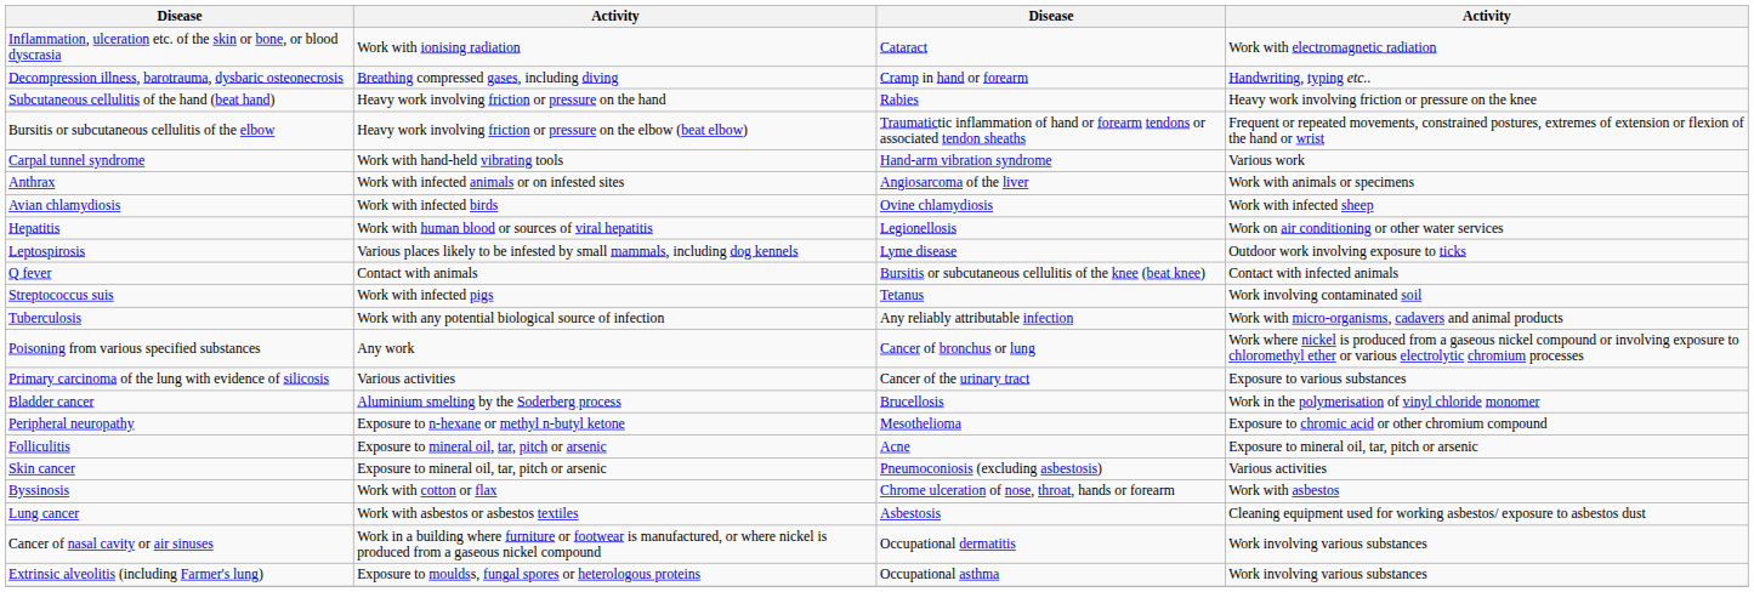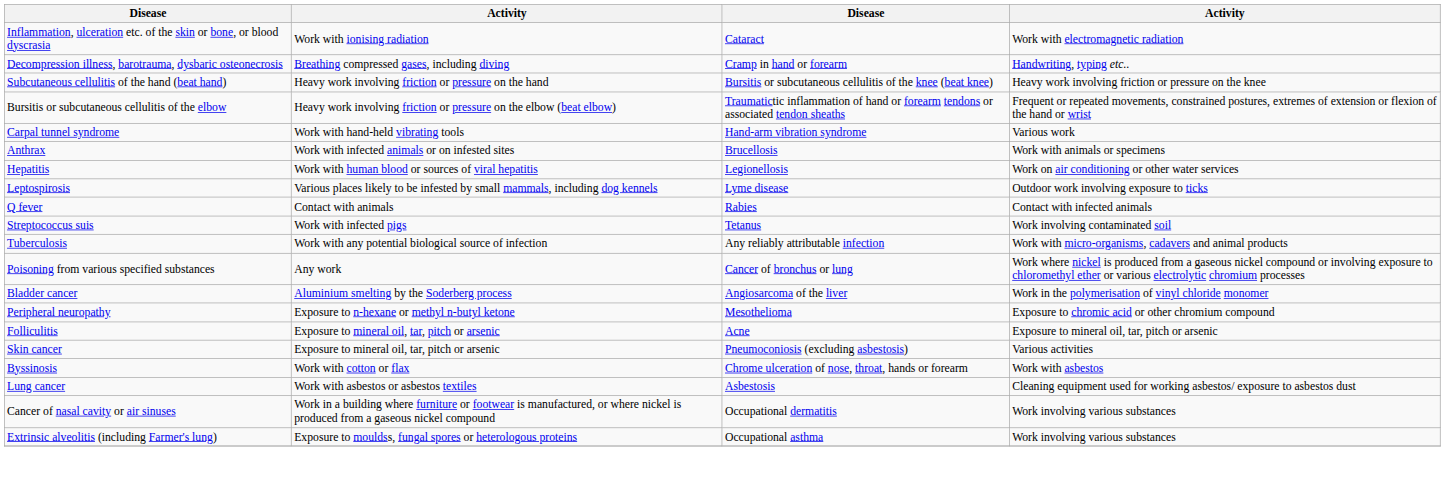Subcutaneous cellulitis of the hand (beat hand) | column 3: Rabies -> Bursitis or subcutaneous cellulitis of the knee (beat knee)
Anthrax | column 3: Angiosarcoma of the liver -> Brucellosis
- row: Avian chlamydiosis | Work with infected birds | Ovine chlamydiosis | Work with infected sheep
Q fever | column 3: Bursitis or subcutaneous cellulitis of the knee (beat knee) -> Rabies
- row: Primary carcinoma of the lung with evidence of silicosis | Various activities | Cancer of the urinary tract | Exposure to various substances
Bladder cancer | column 3: Brucellosis -> Angiosarcoma of the liver
